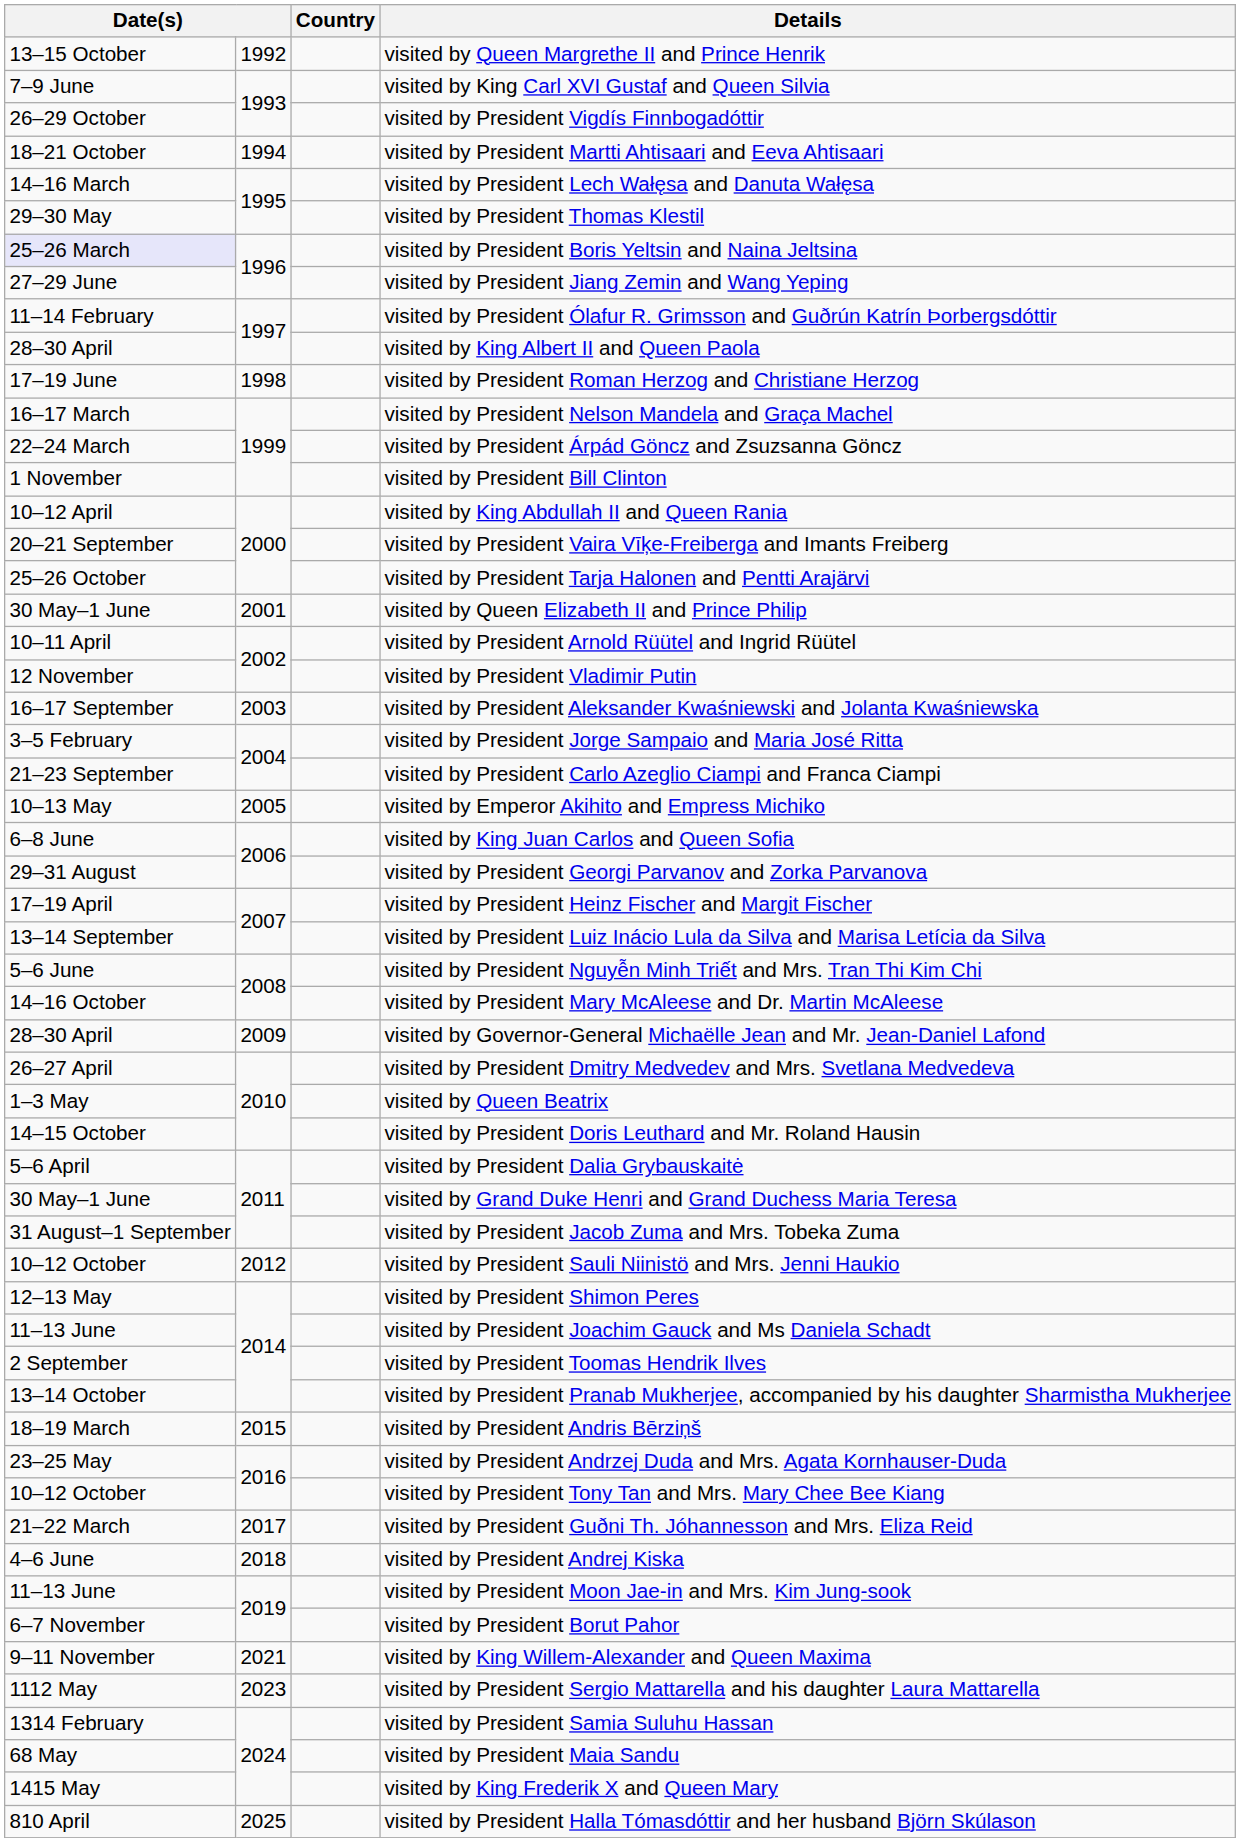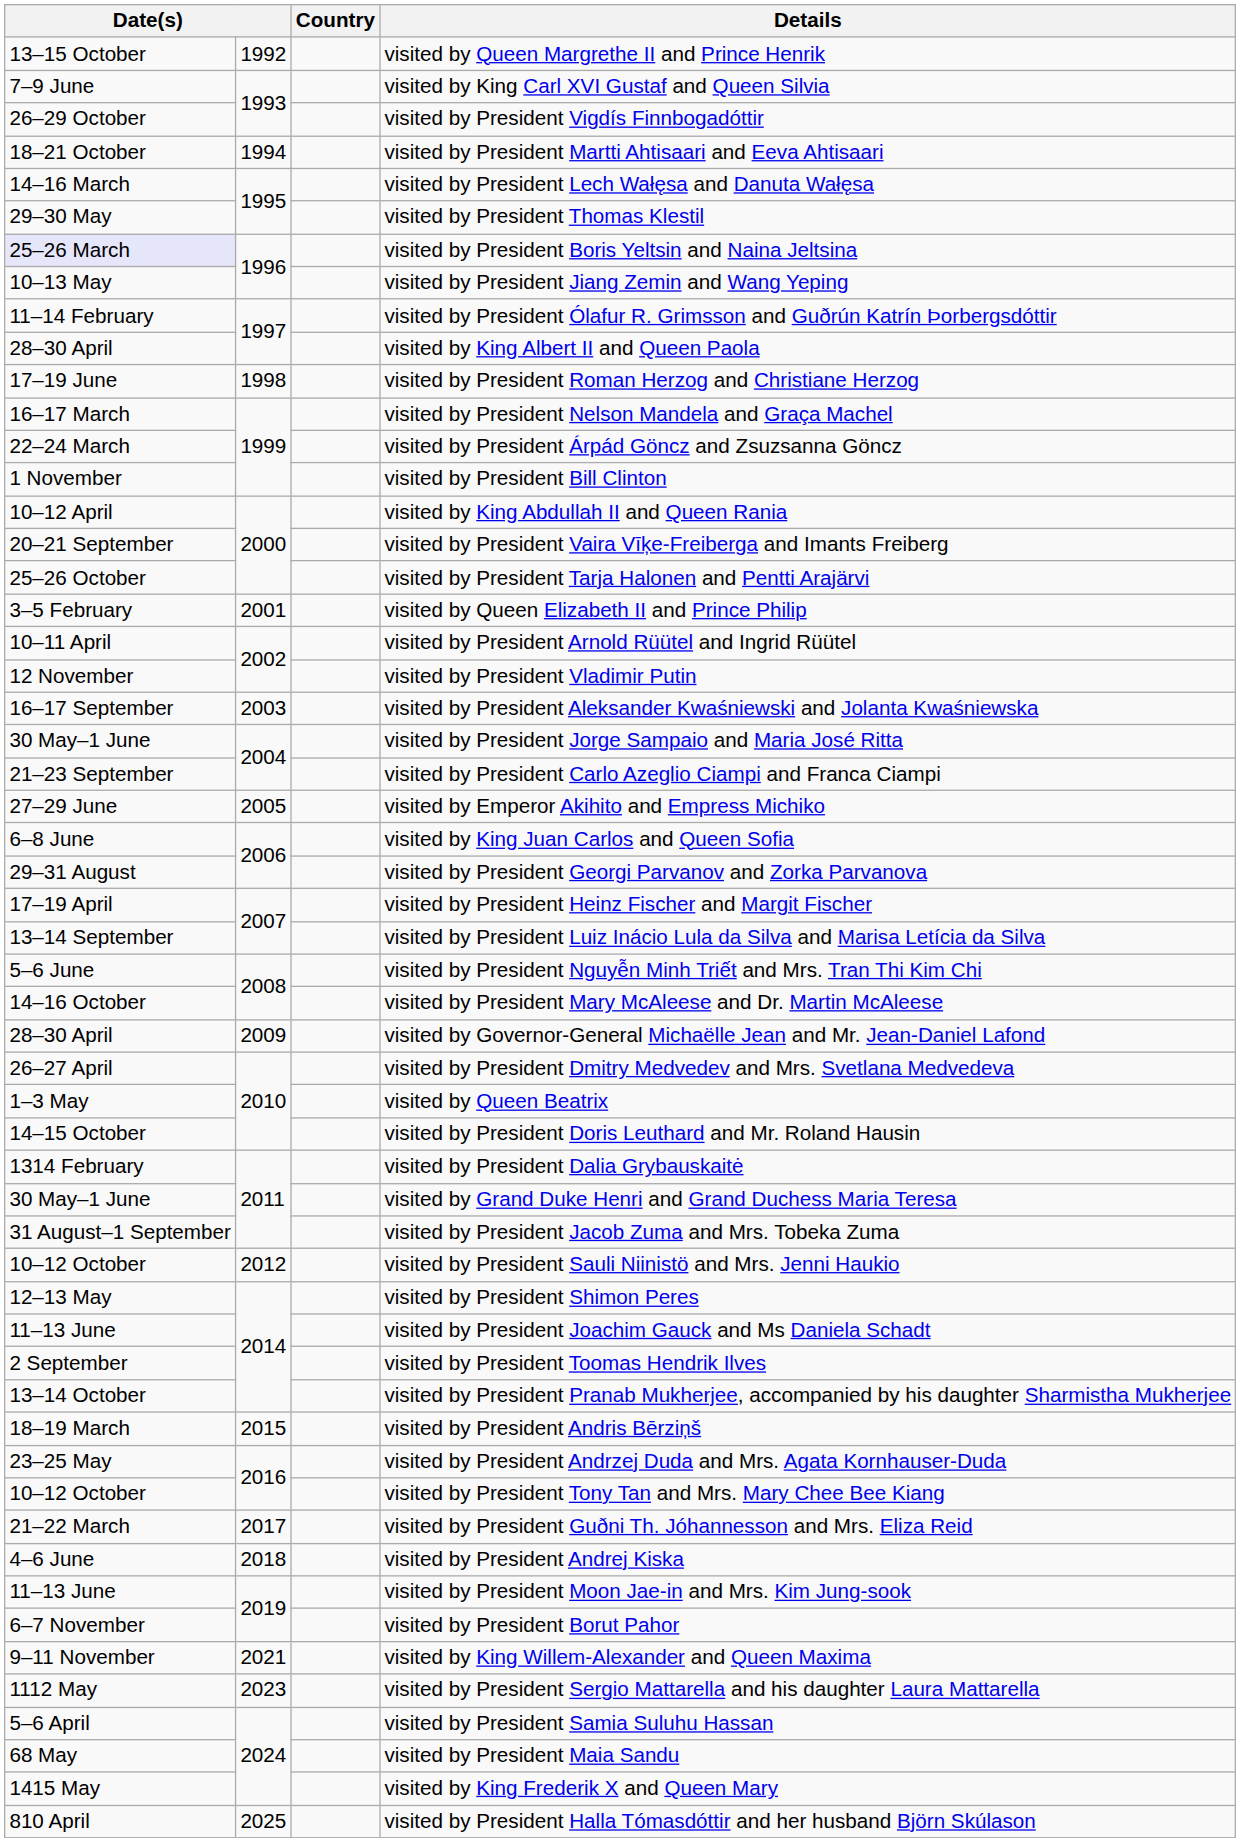visited by President Jiang Zemin and Wang Yeping | column 1: 27–29 June -> 10–13 May
visited by Queen Elizabeth II and Prince Philip | column 1: 30 May–1 June -> 3–5 February
visited by President Jorge Sampaio and Maria José Ritta | column 1: 3–5 February -> 30 May–1 June
visited by Emperor Akihito and Empress Michiko | column 1: 10–13 May -> 27–29 June
visited by President Dalia Grybauskaitė | column 1: 5–6 April -> 1314 February
visited by President Samia Suluhu Hassan | column 1: 1314 February -> 5–6 April
